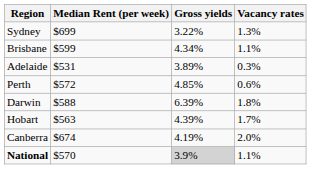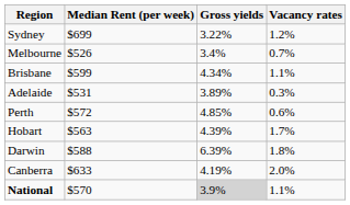Sydney | Vacancy rates: 1.3% -> 1.2%
+ row: Melbourne | $526 | 3.4% | 0.7%
rows swapped: Hobart <-> Darwin
Canberra | Median Rent (per week): $674 -> $633
